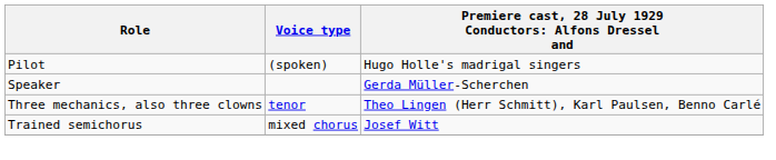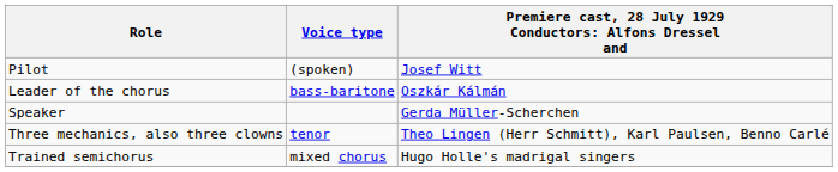Pilot | column 3: Hugo Holle's madrigal singers -> Josef Witt
+ row: Leader of the chorus | bass-baritone | Oszkár Kálmán
Trained semichorus | column 3: Josef Witt -> Hugo Holle's madrigal singers
